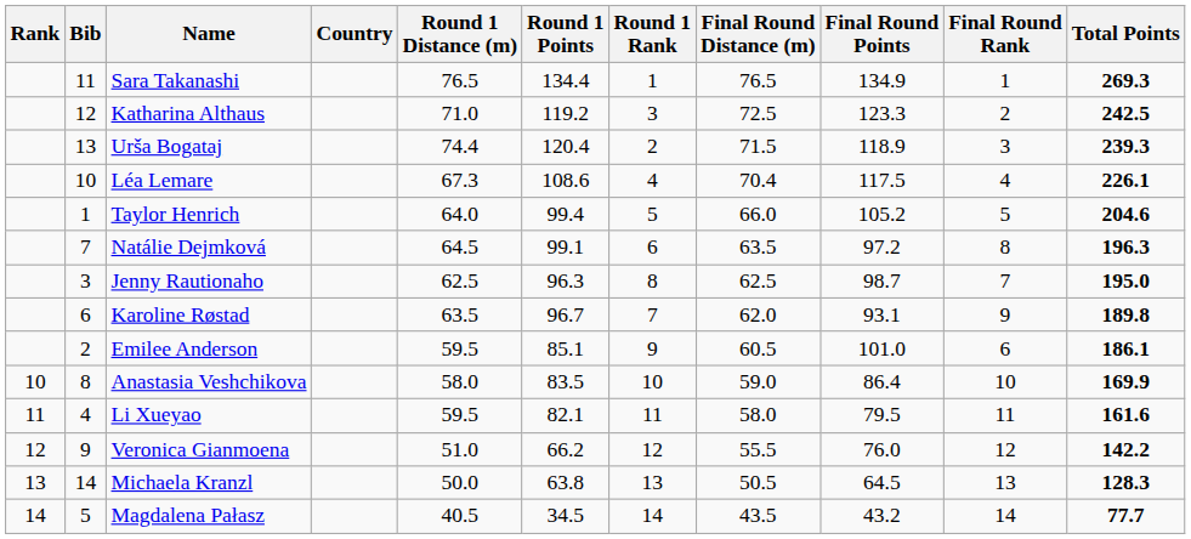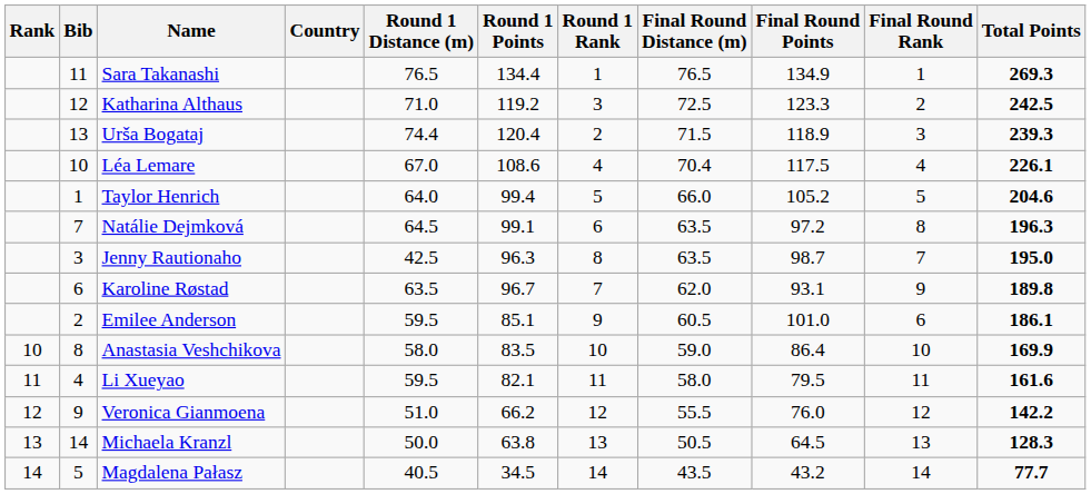Léa Lemare | Round 1 Distance (m): 67.3 -> 67.0
Jenny Rautionaho | Round 1 Distance (m): 62.5 -> 42.5
Jenny Rautionaho | Final Round Distance (m): 62.5 -> 63.5
